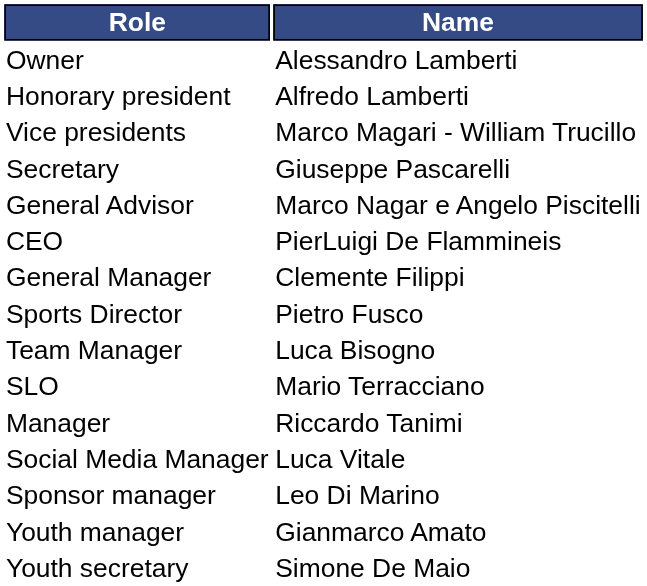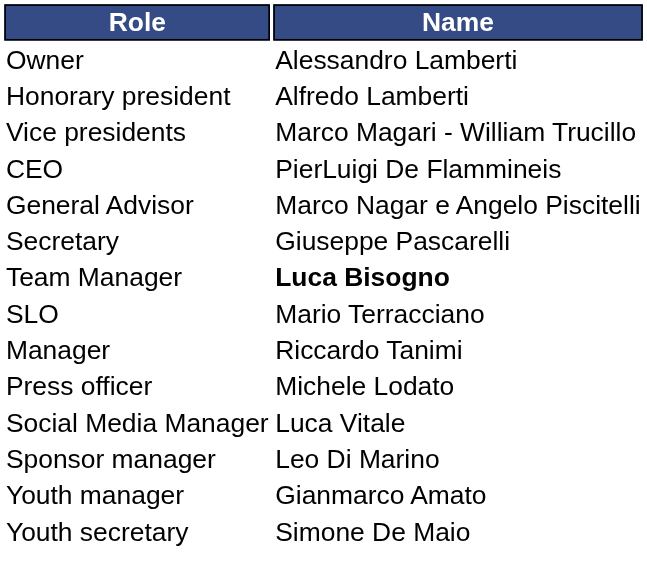rows swapped: CEO <-> Secretary
- row: General Manager | Clemente Filippi
- row: Sports Director | Pietro Fusco
Team Manager | Name: normal -> bold
+ row: Press officer | Michele Lodato
